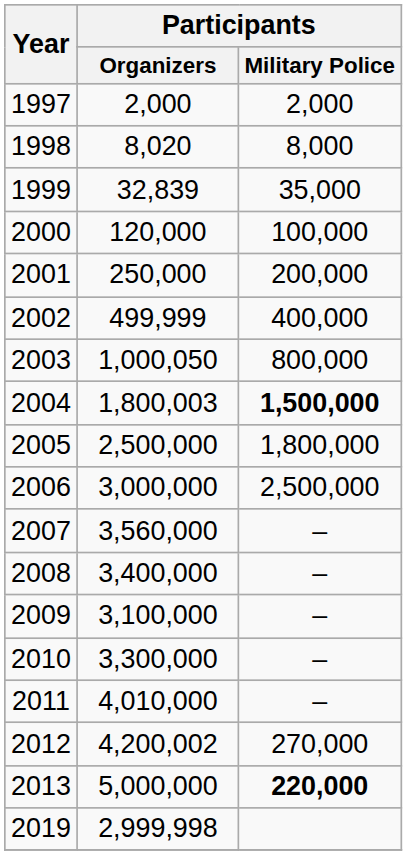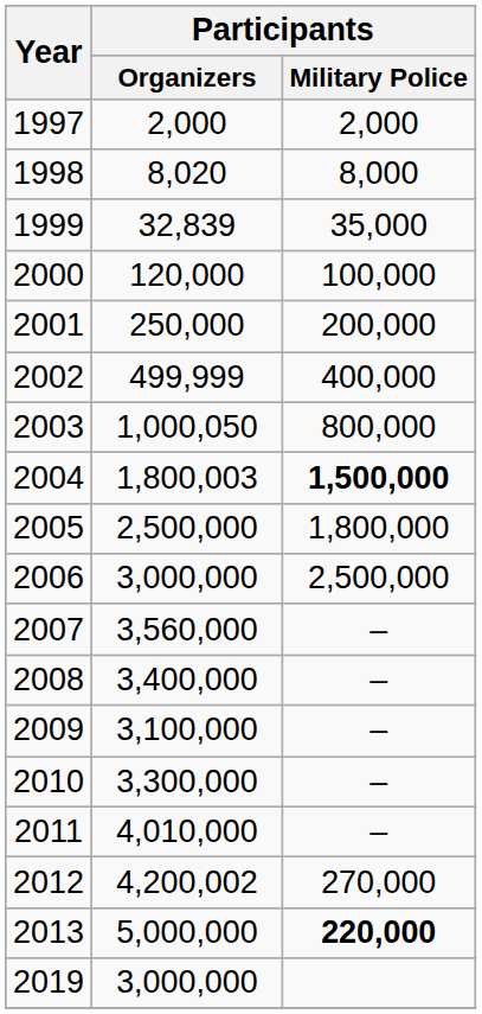2019 | Participants / Organizers: 2,999,998 -> 3,000,000
